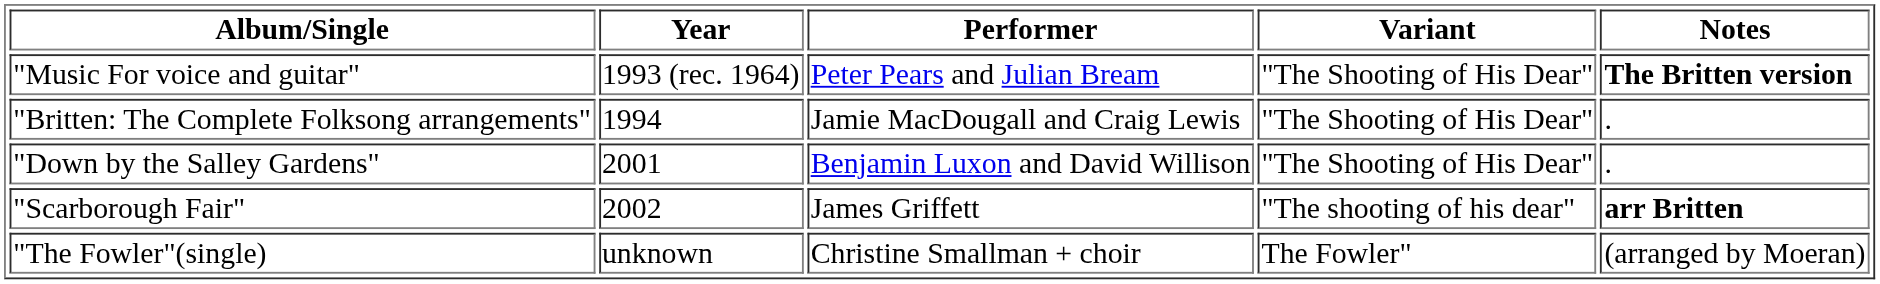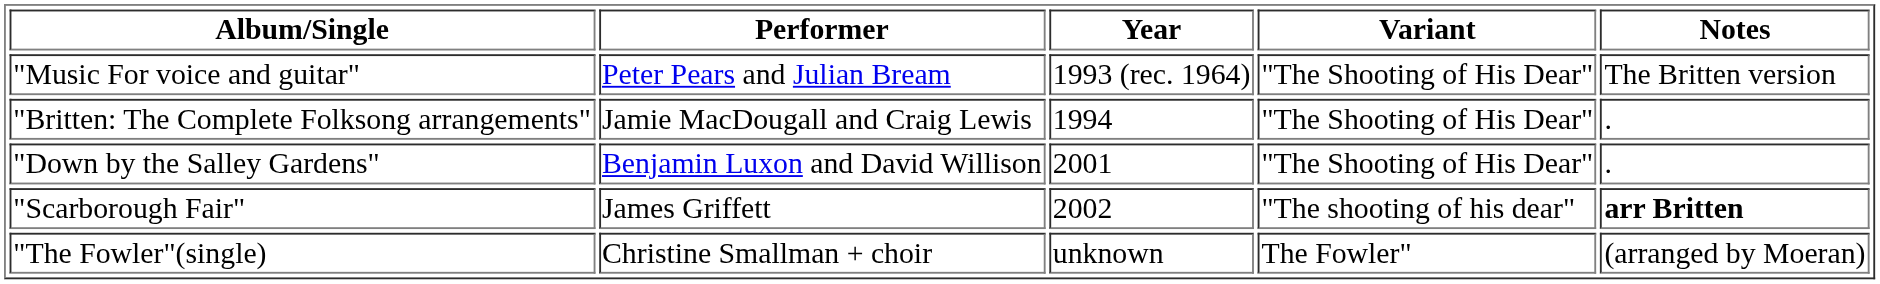columns swapped: Performer <-> Year
"Music For voice and guitar" | Notes: bold -> normal
